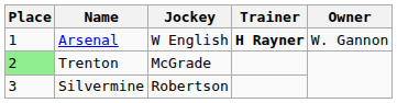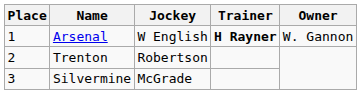Trenton | Place: lightgreen background -> no background
Trenton | Jockey: McGrade -> Robertson
Silvermine | Jockey: Robertson -> McGrade
